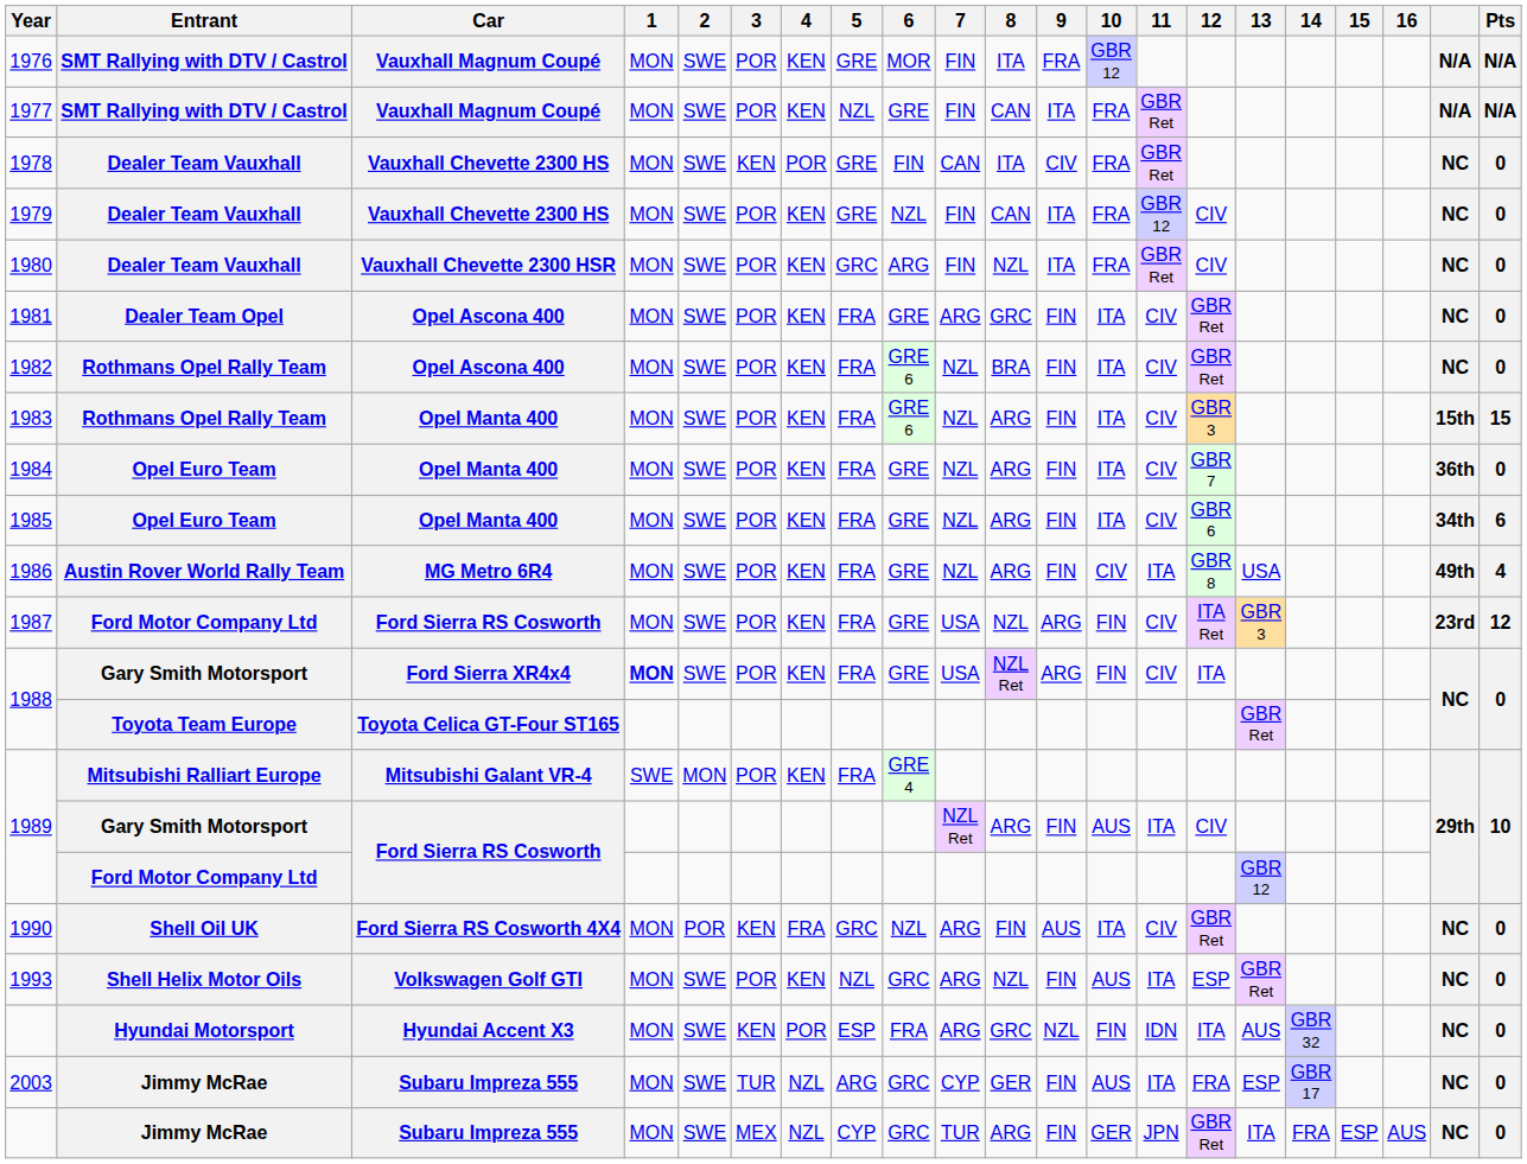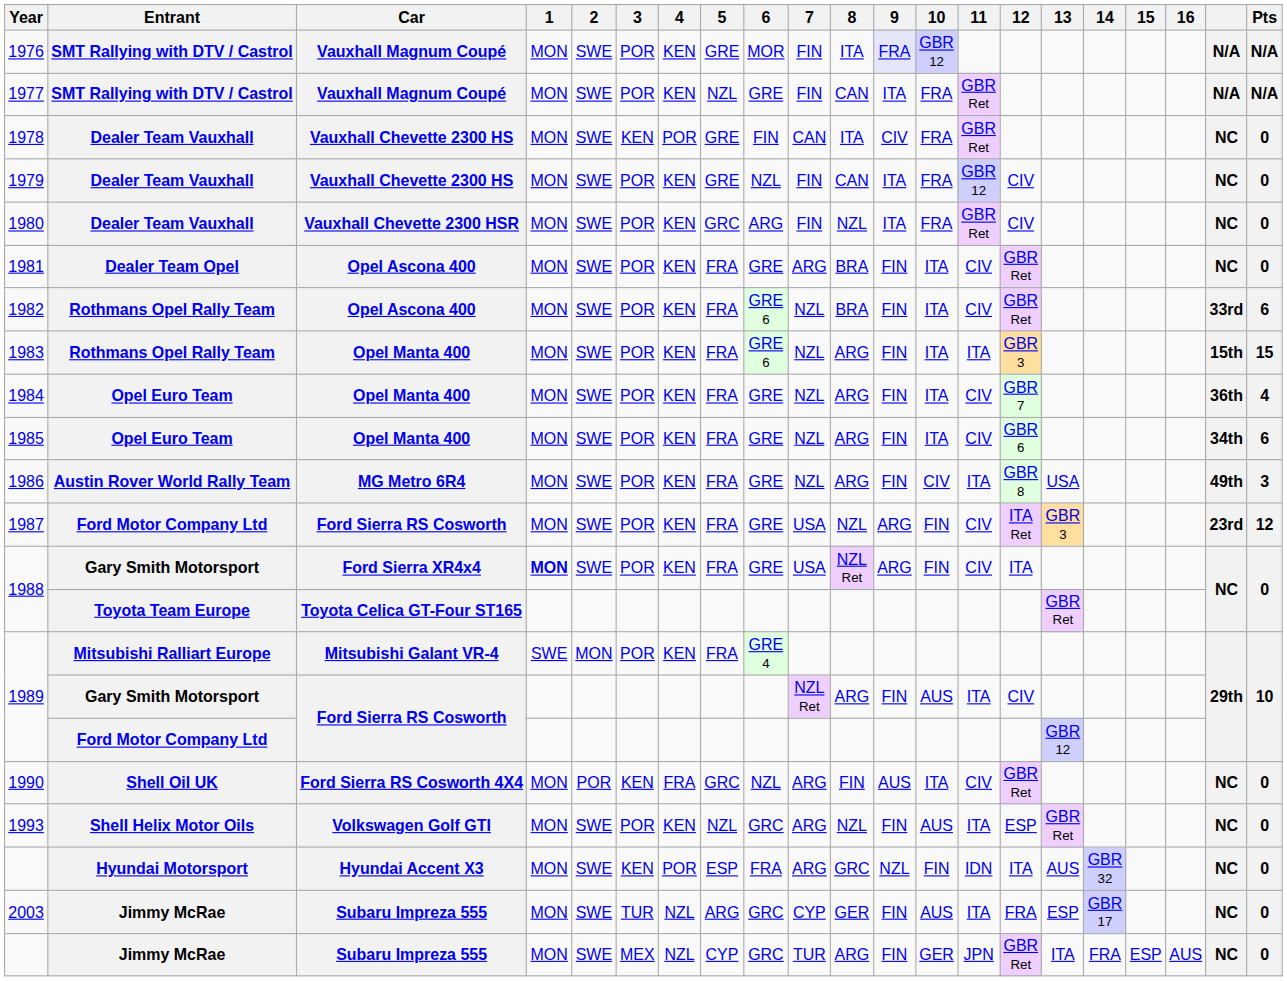1976 | 9: no background -> lavender background
1981 | 8: GRC -> BRA
1982 | column 20: NC -> 33rd
1982 | Pts: 0 -> 6
1983 | 11: CIV -> ITA
1984 | Pts: 0 -> 4
1986 | Pts: 4 -> 3
